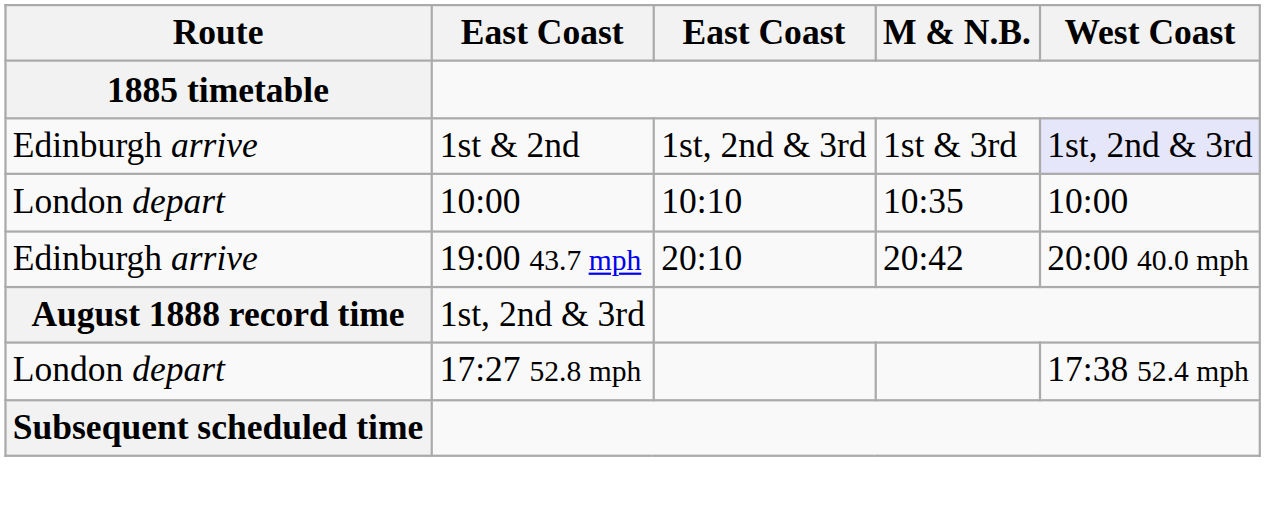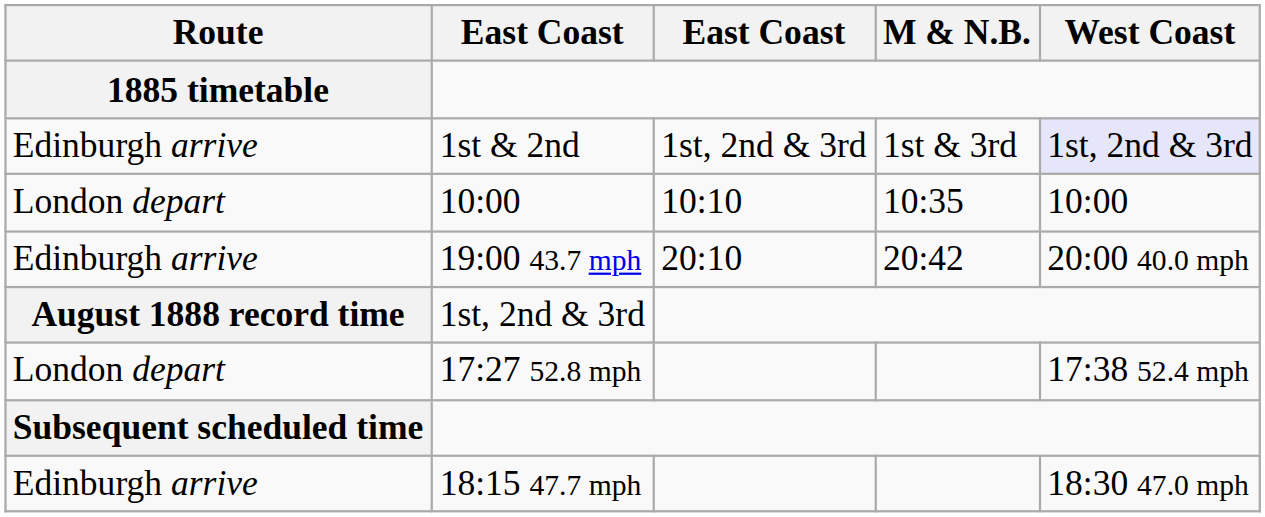+ row: Edinburgh arrive | 18:15 47.7 mph | 18:30 47.0 mph
